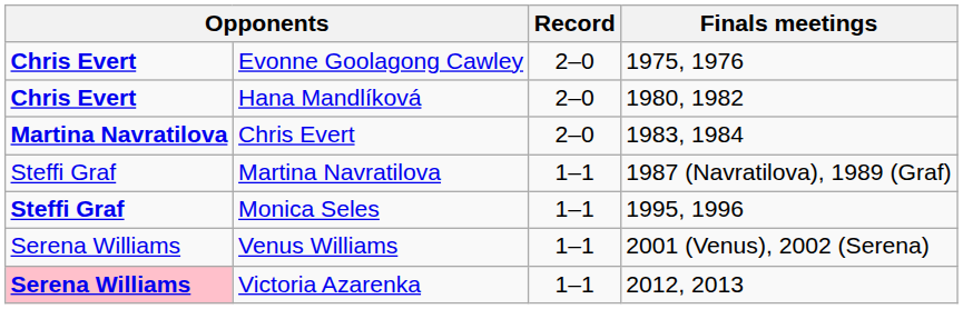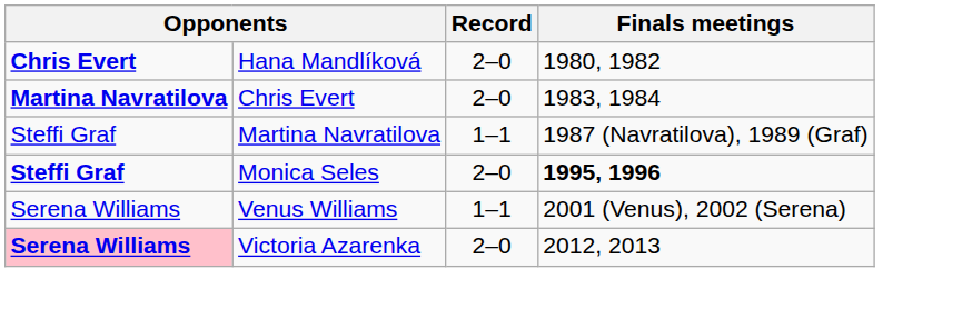- row: Chris Evert | Evonne Goolagong Cawley | 2–0 | 1975, 1976
Monica Seles | Record: 1–1 -> 2–0
Monica Seles | Finals meetings: normal -> bold
Victoria Azarenka | Record: 1–1 -> 2–0
